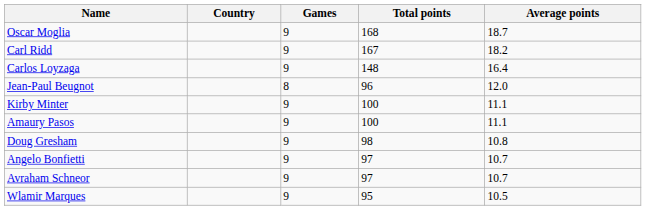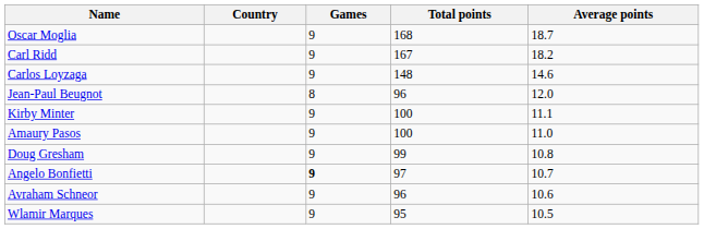Carlos Loyzaga | Average points: 16.4 -> 14.6
Amaury Pasos | Average points: 11.1 -> 11.0
Doug Gresham | Total points: 98 -> 99
Angelo Bonfietti | Games: normal -> bold
Avraham Schneor | Total points: 97 -> 96
Avraham Schneor | Average points: 10.7 -> 10.6
